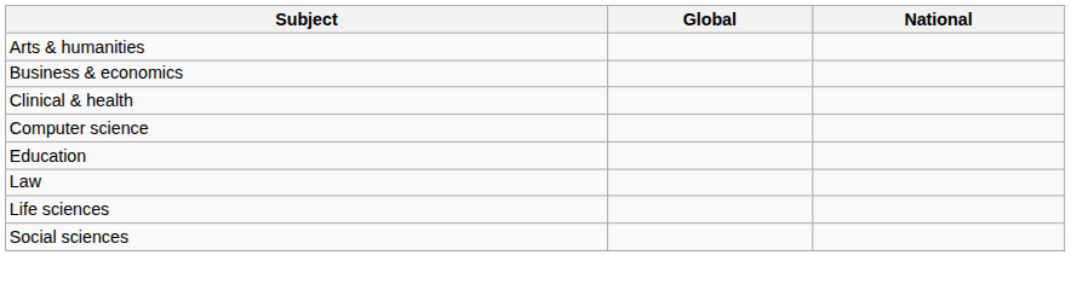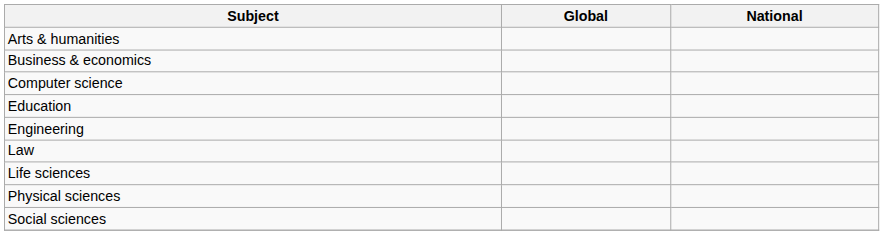- row: Clinical & health
+ row: Engineering
+ row: Physical sciences
